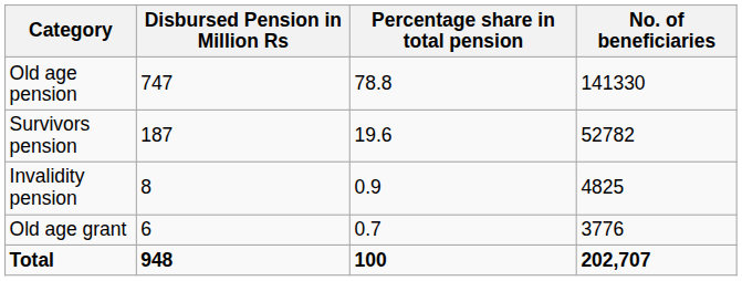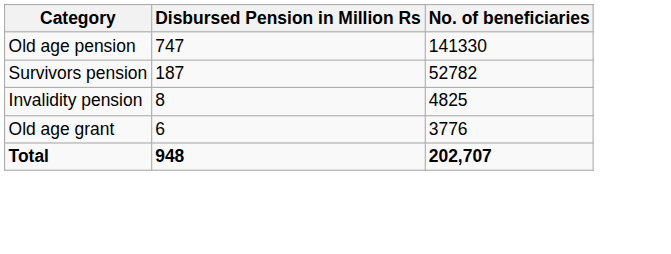- column: Percentage share in total pension | 78.8 | 19.6 | 0.9 | 0.7 | 100
